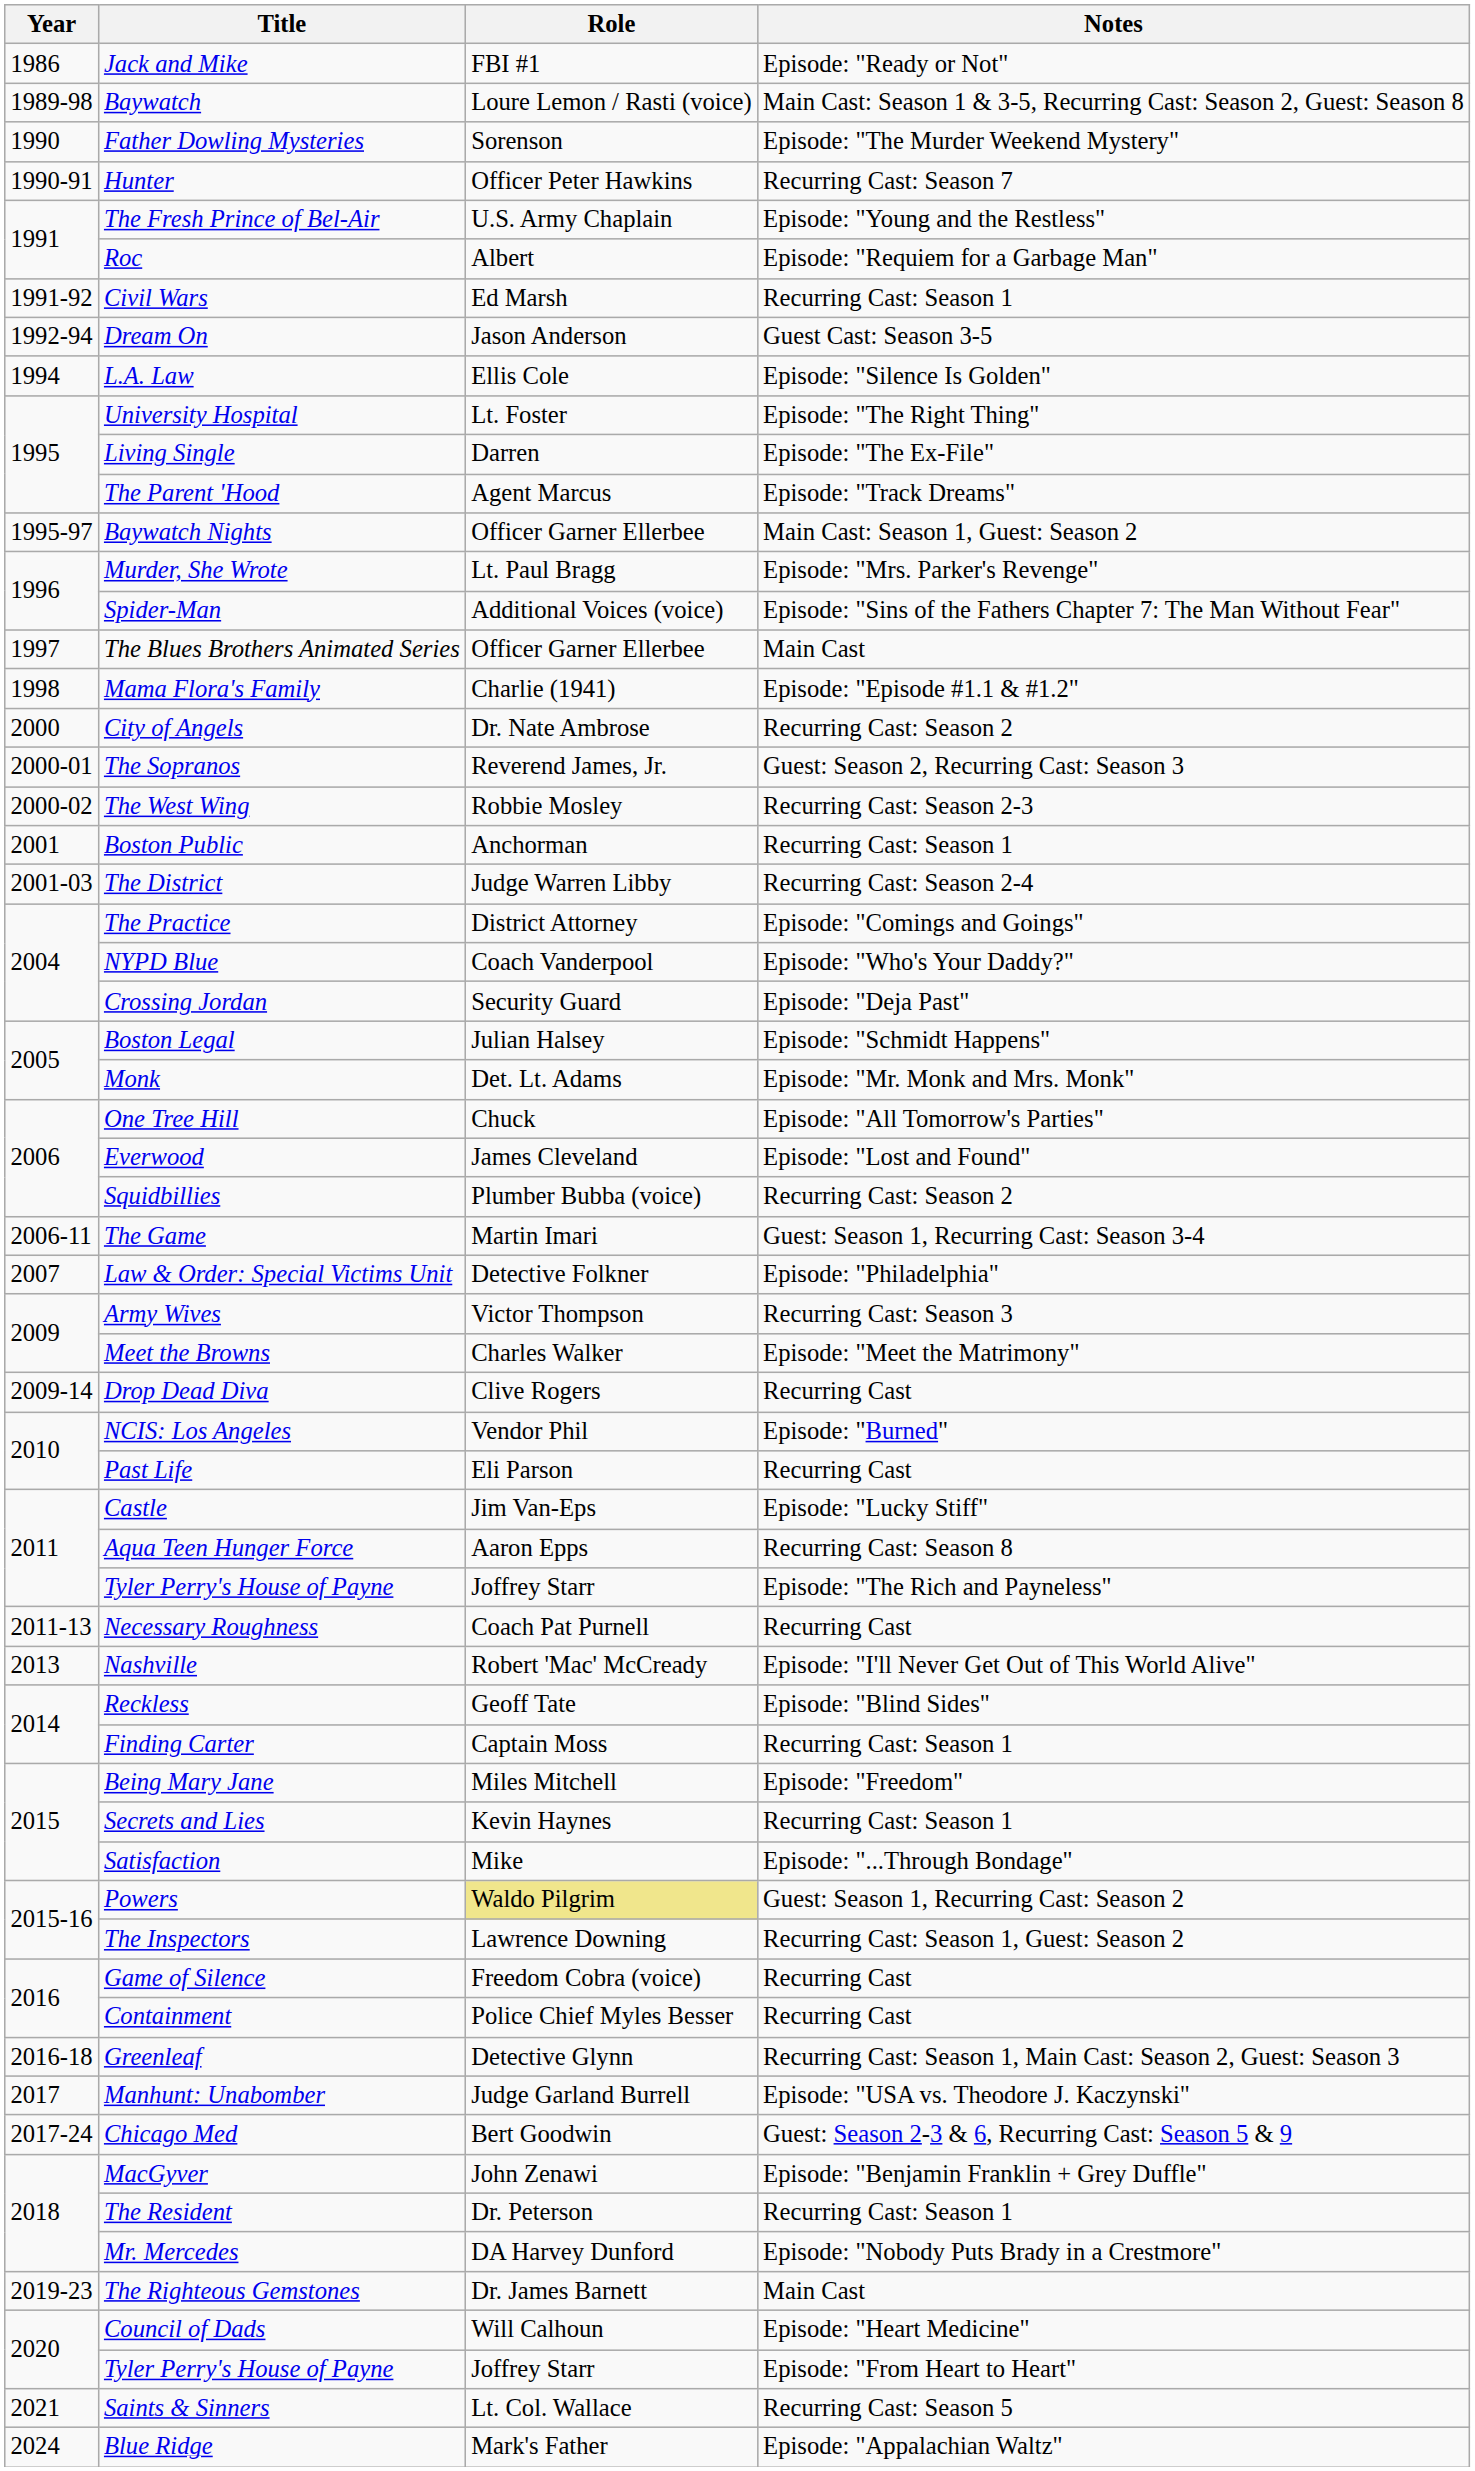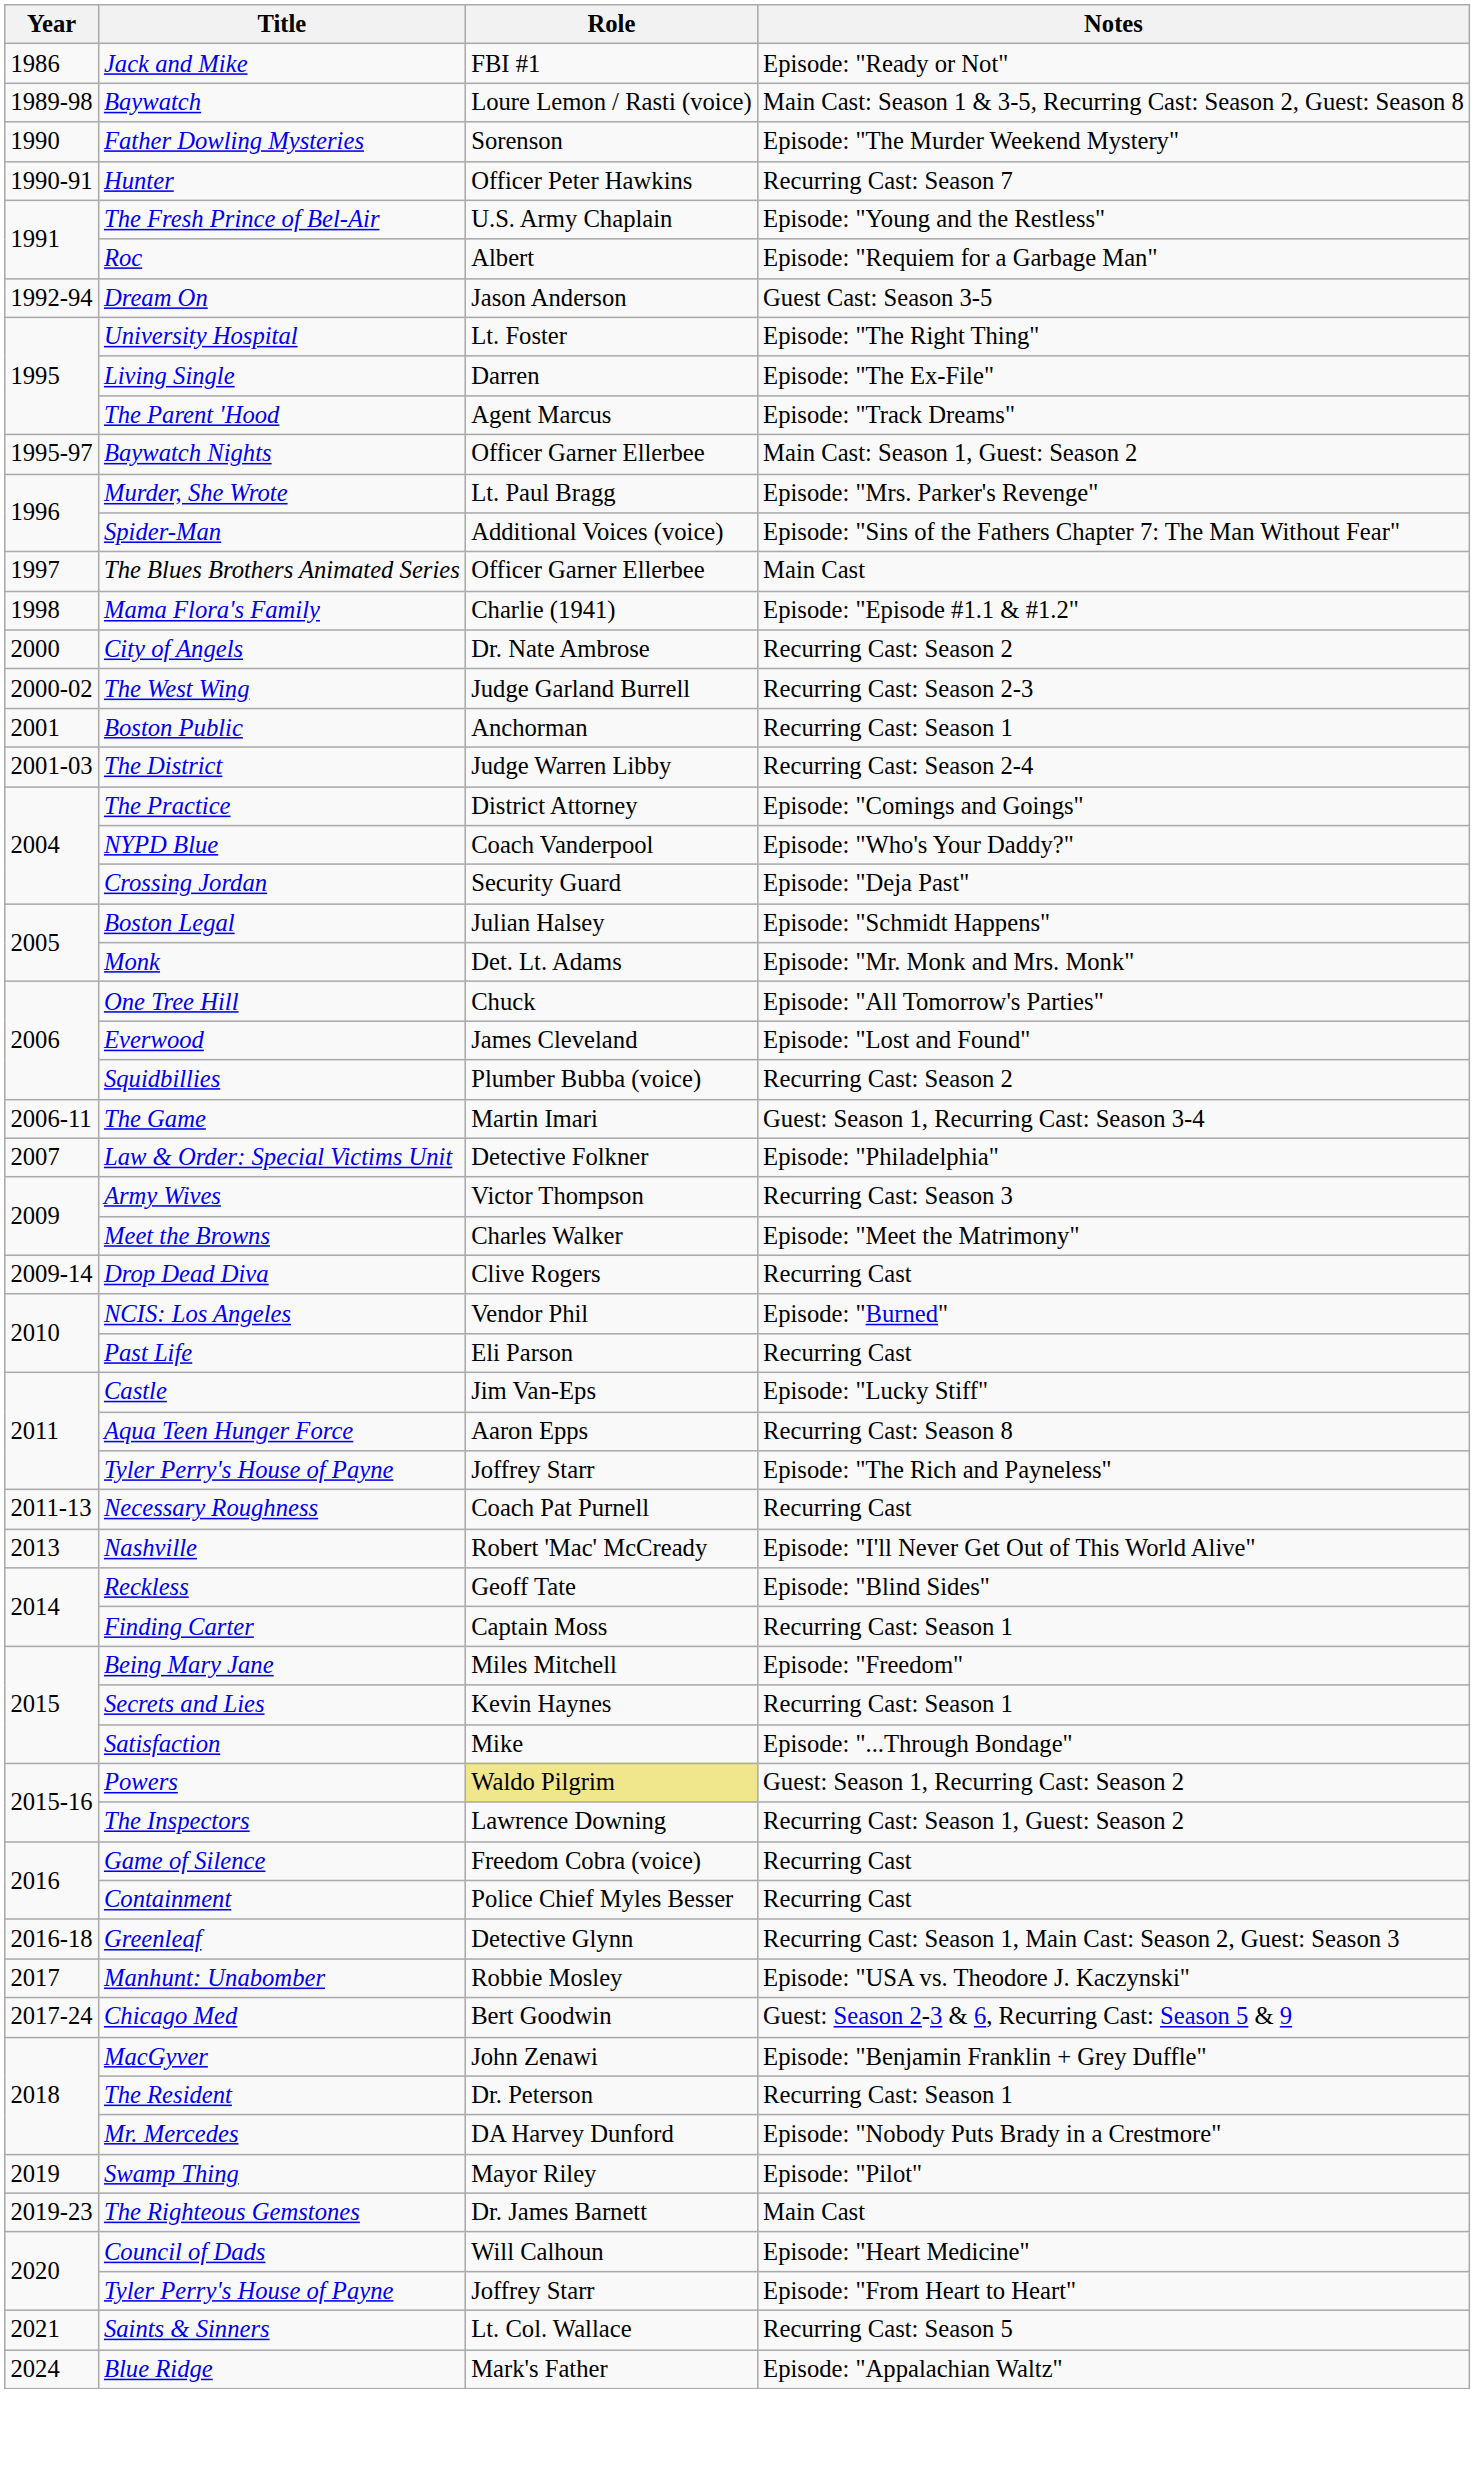- row: 1991-92 | Civil Wars | Ed Marsh | Recurring Cast: Season 1
- row: 1994 | L.A. Law | Ellis Cole | Episode: "Silence Is Golden"
- row: 2000-01 | The Sopranos | Reverend James, Jr. | Guest: Season 2, Recurring Cast: Season 3
The West Wing | Role: Robbie Mosley -> Judge Garland Burrell
Manhunt: Unabomber | Role: Judge Garland Burrell -> Robbie Mosley
+ row: 2019 | Swamp Thing | Mayor Riley | Episode: "Pilot"
